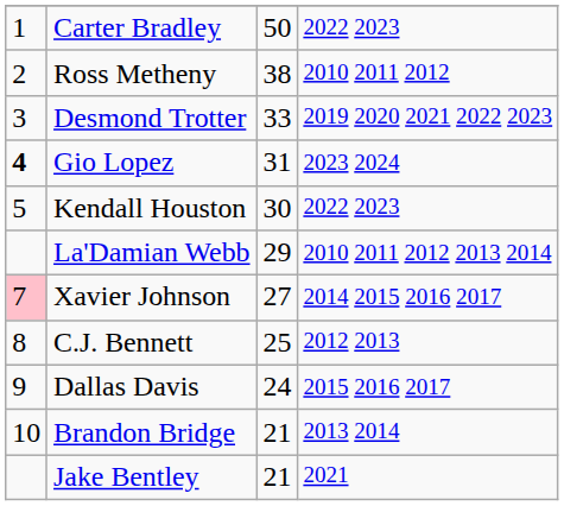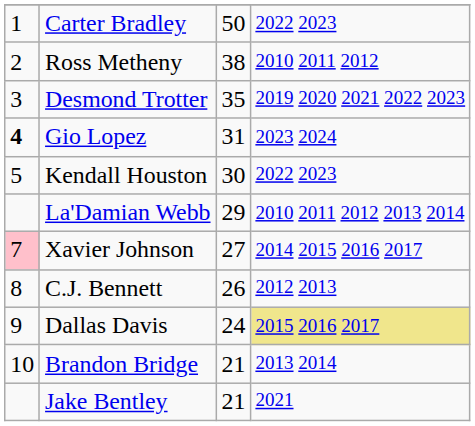Desmond Trotter | column 3: 33 -> 35
C.J. Bennett | column 3: 25 -> 26
Dallas Davis | column 4: no background -> khaki background
